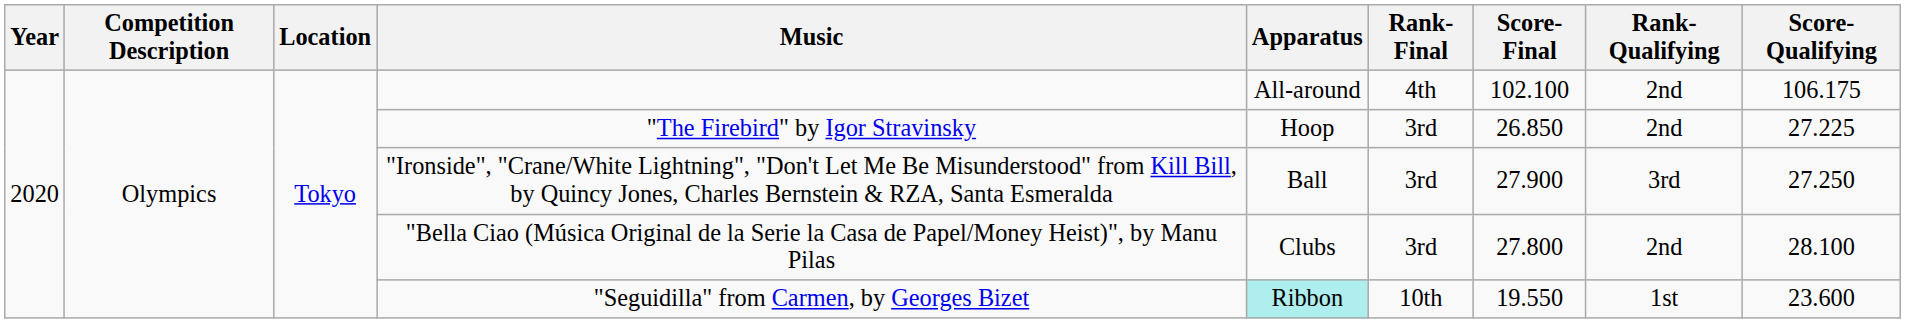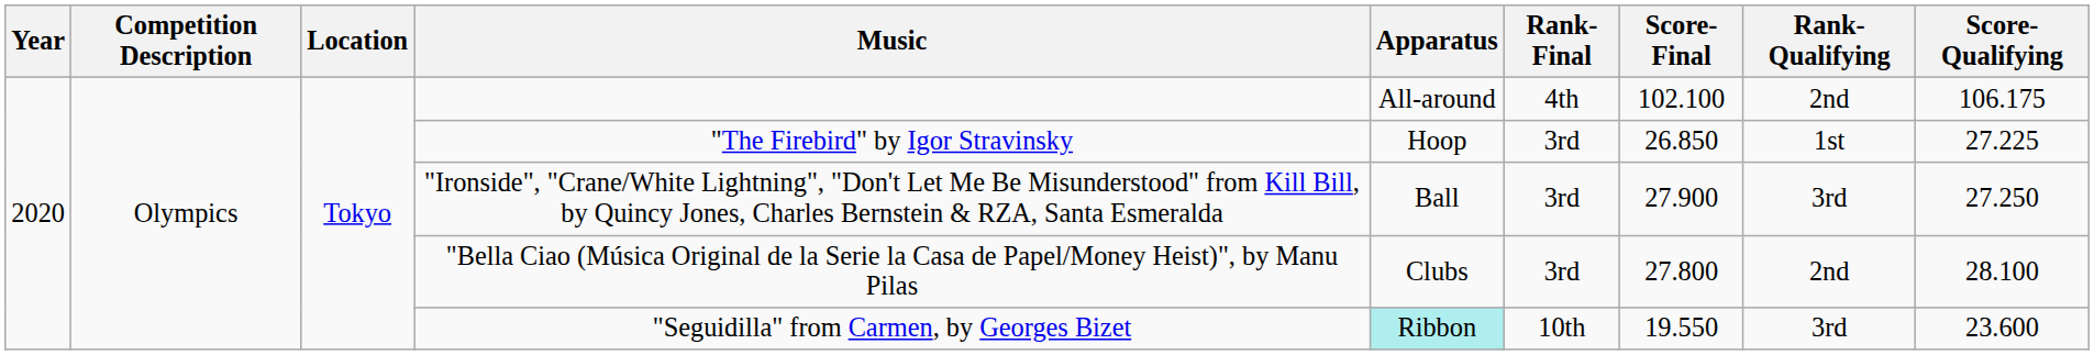"The Firebird" by Igor Stravinsky | Rank-Qualifying: 2nd -> 1st
"Seguidilla" from Carmen, by Georges Bizet | Rank-Qualifying: 1st -> 3rd
